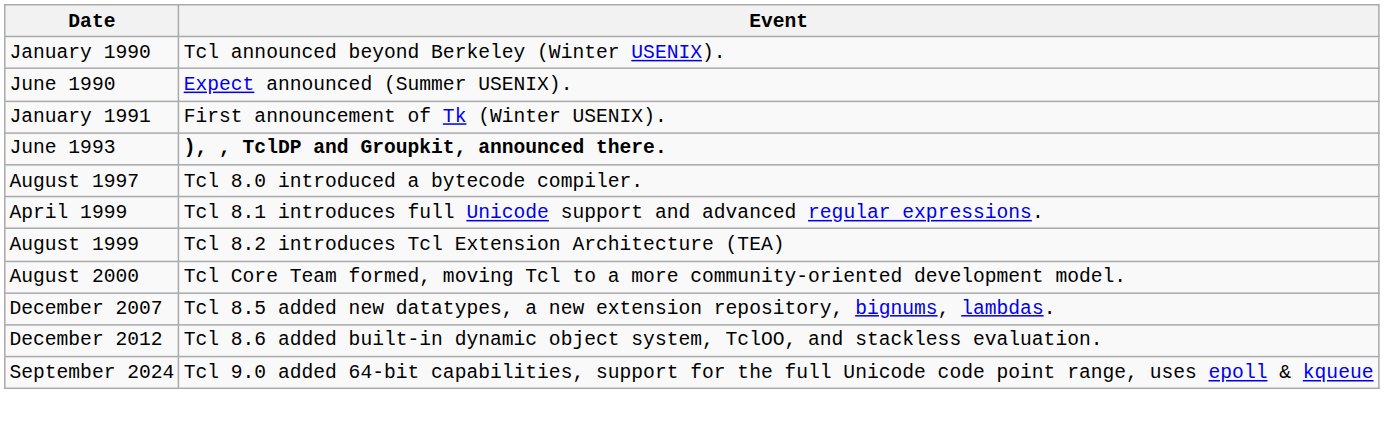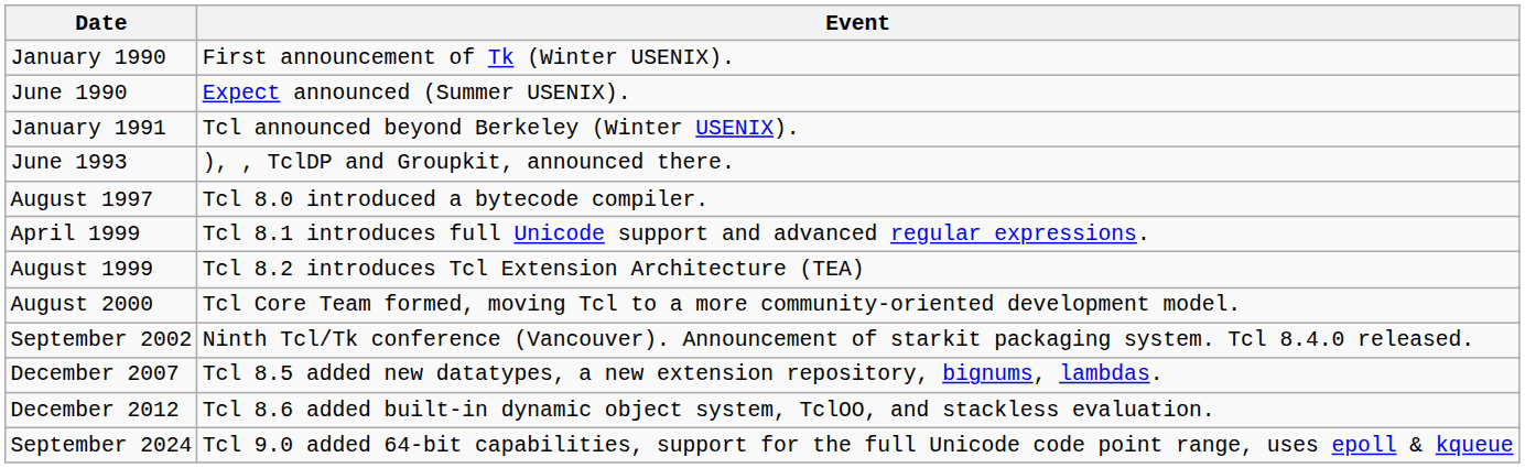January 1990 | Event: Tcl announced beyond Berkeley (Winter USENIX). -> First announcement of Tk (Winter USENIX).
January 1991 | Event: First announcement of Tk (Winter USENIX). -> Tcl announced beyond Berkeley (Winter USENIX).
June 1993 | Event: bold -> normal
+ row: September 2002 | Ninth Tcl/Tk conference (Vancouver). Announcement of starkit packaging system. Tcl 8.4.0 released.
